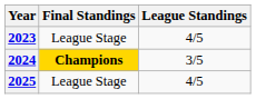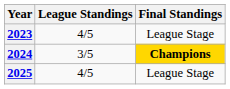columns swapped: League Standings <-> Final Standings
